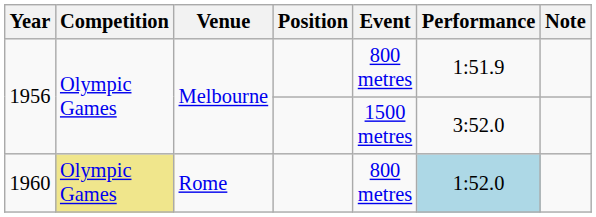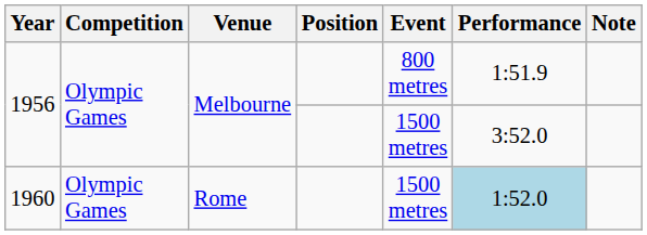1960 | Competition: khaki background -> no background
1960 | Event: 800 metres -> 1500 metres
